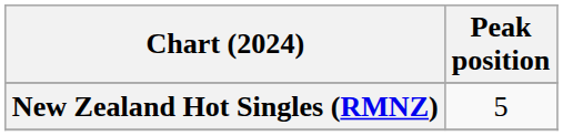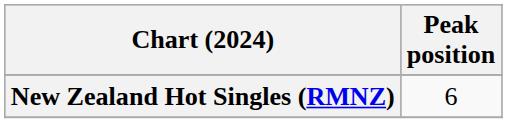New Zealand Hot Singles (RMNZ) | Peak position: 5 -> 6
